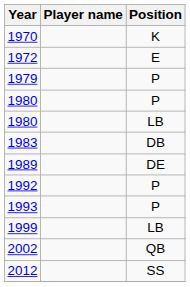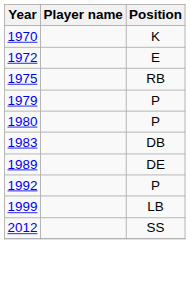+ row: 1975 | RB
- row: 1980 | LB
- row: 1993 | P
- row: 2002 | QB
